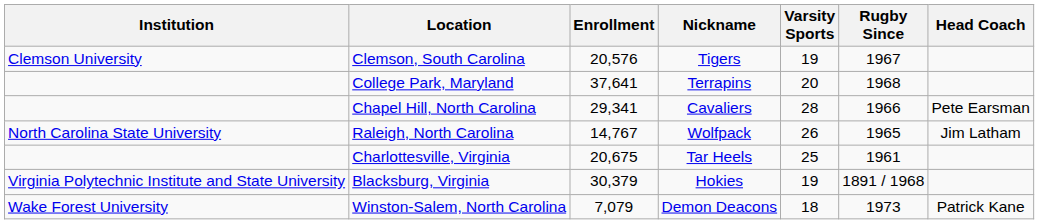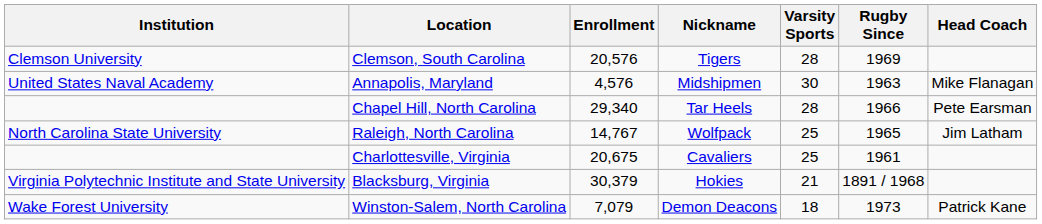Clemson, South Carolina | Varsity Sports: 19 -> 28
Clemson, South Carolina | Rugby Since: 1967 -> 1969
- row: College Park, Maryland | 37,641 | Terrapins | 20 | 1968
+ row: United States Naval Academy | Annapolis, Maryland | 4,576 | Midshipmen | 30 | 1963 | Mike Flanagan
Chapel Hill, North Carolina | Enrollment: 29,341 -> 29,340
Chapel Hill, North Carolina | Nickname: Cavaliers -> Tar Heels
Raleigh, North Carolina | Varsity Sports: 26 -> 25
Charlottesville, Virginia | Nickname: Tar Heels -> Cavaliers
Blacksburg, Virginia | Varsity Sports: 19 -> 21
